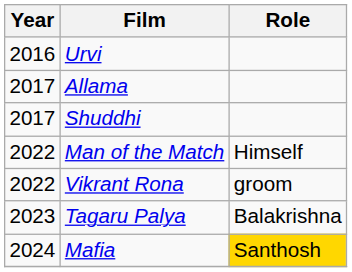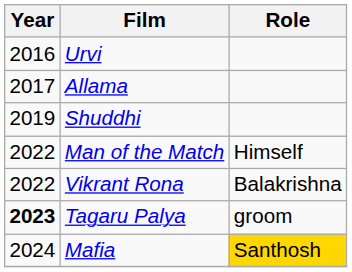Shuddhi | Year: 2017 -> 2019
Vikrant Rona | Role: groom -> Balakrishna
Tagaru Palya | Year: normal -> bold
Tagaru Palya | Role: Balakrishna -> groom
